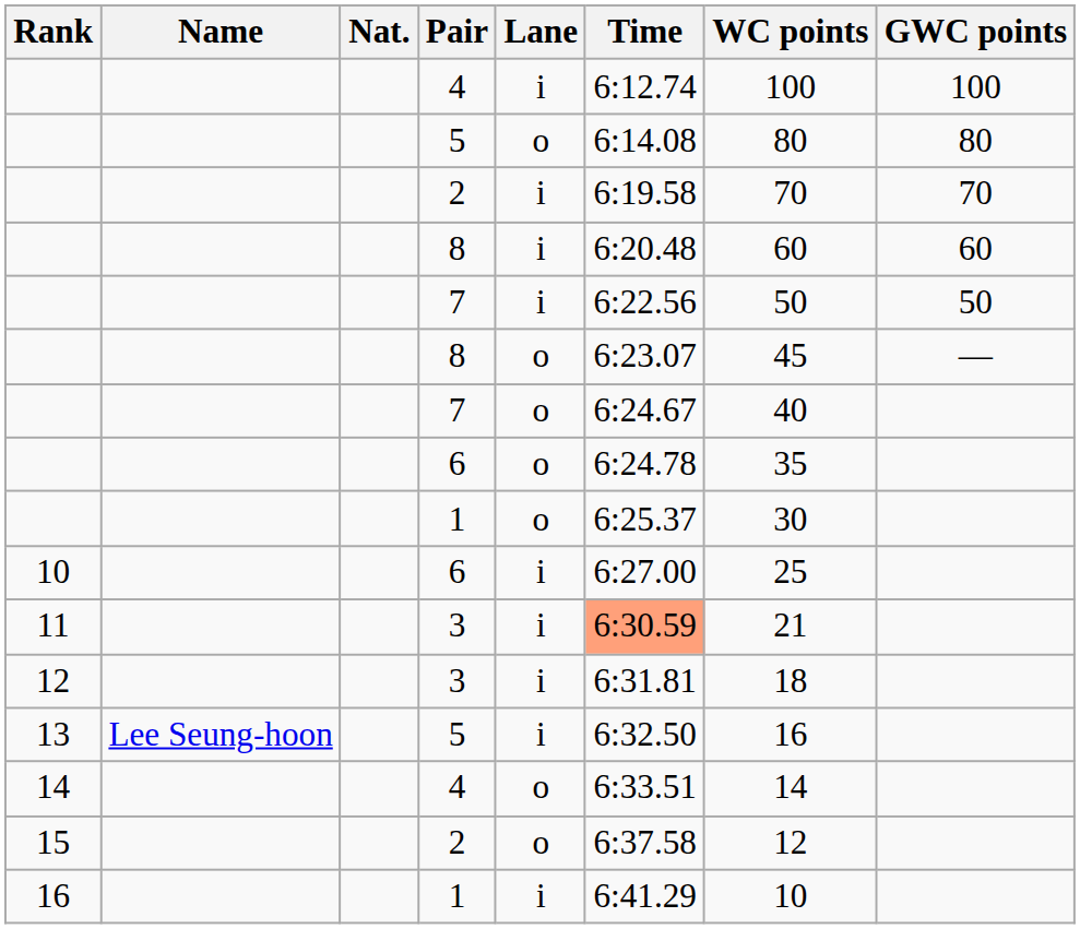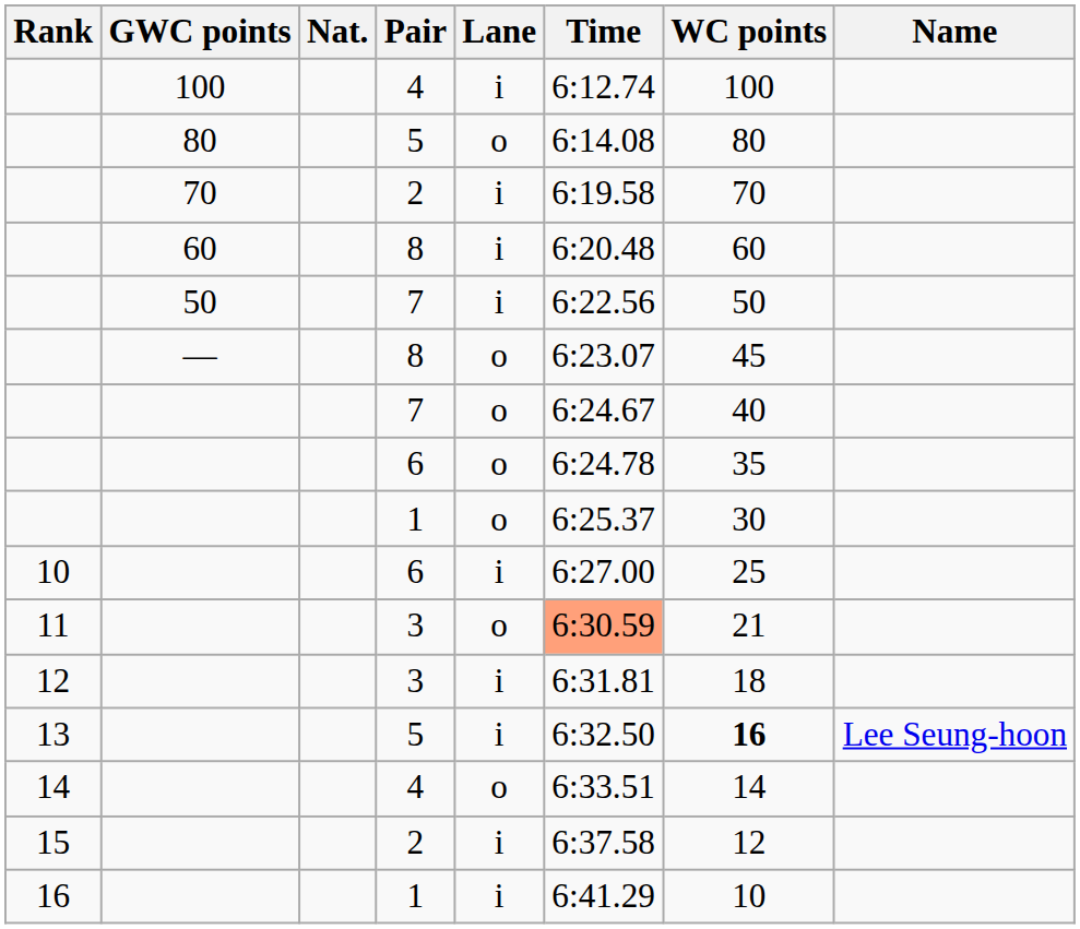columns swapped: Name <-> GWC points
11 | Lane: i -> o
13 | WC points: normal -> bold
15 | Lane: o -> i
